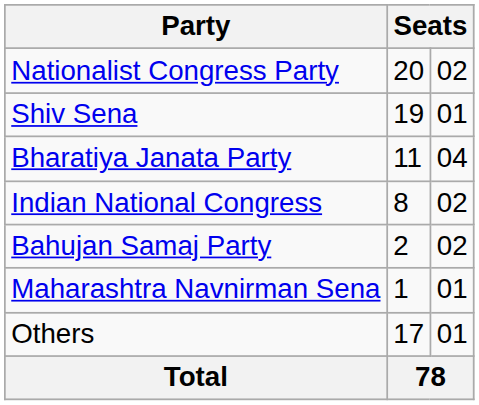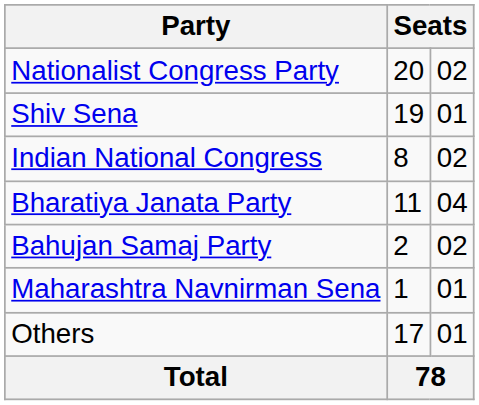rows swapped: Bharatiya Janata Party <-> Indian National Congress
